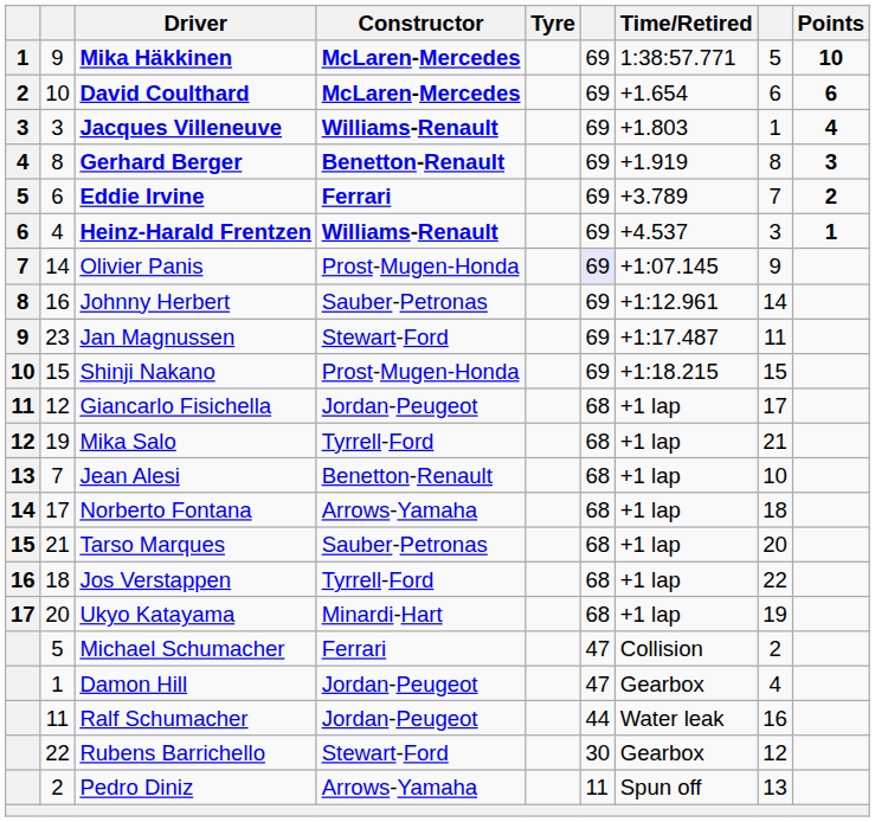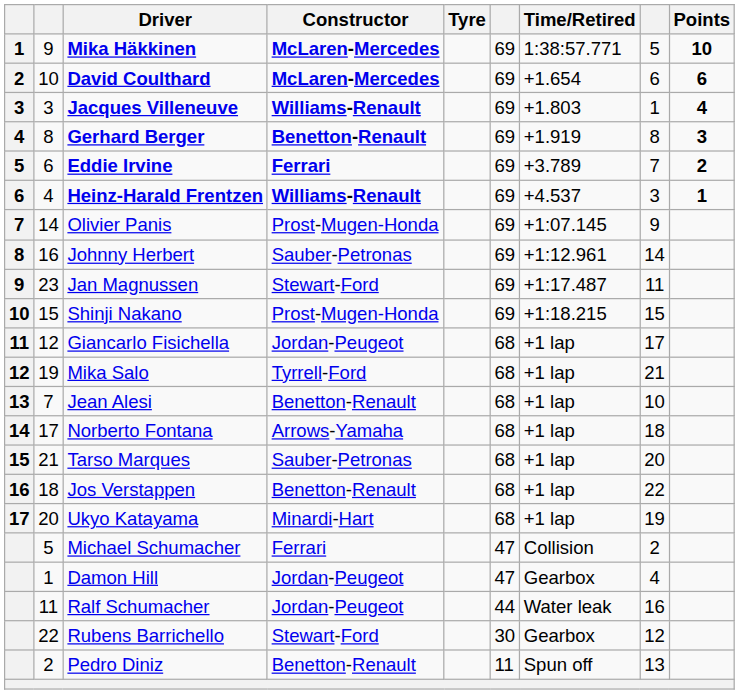Olivier Panis | column 6: lavender background -> no background
Jos Verstappen | Constructor: Tyrrell-Ford -> Benetton-Renault
Pedro Diniz | Constructor: Arrows-Yamaha -> Benetton-Renault
